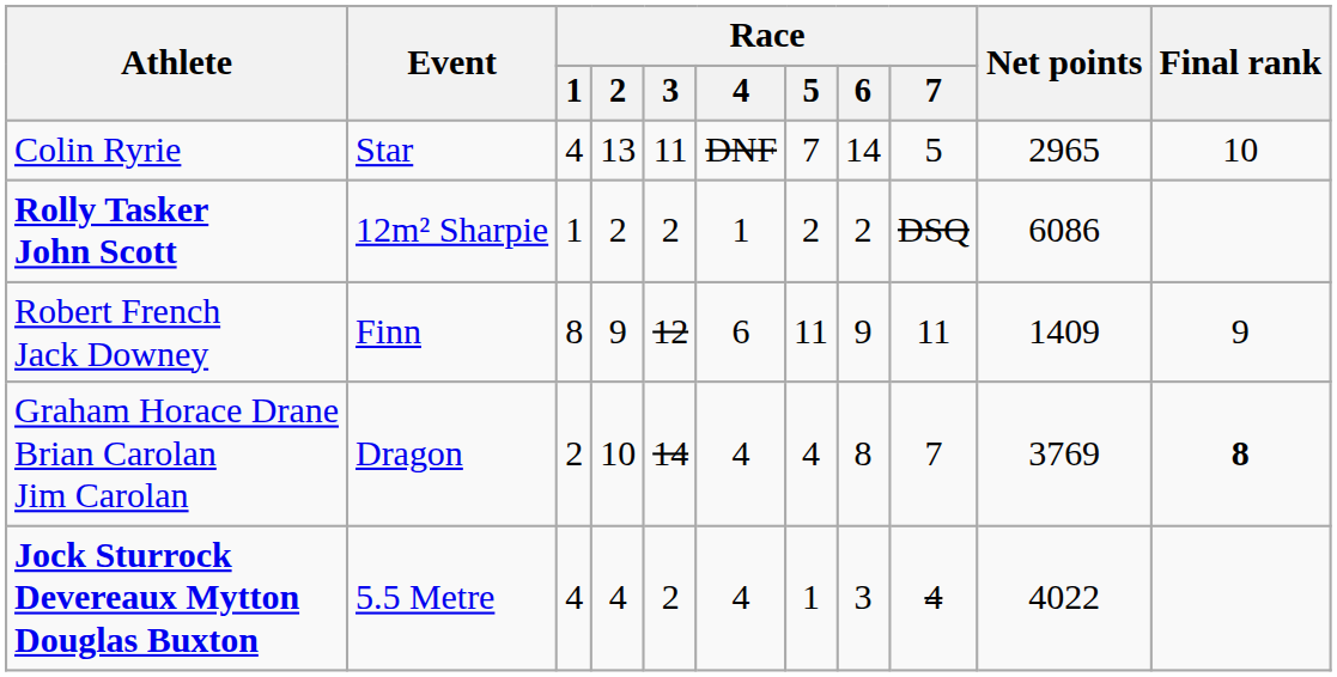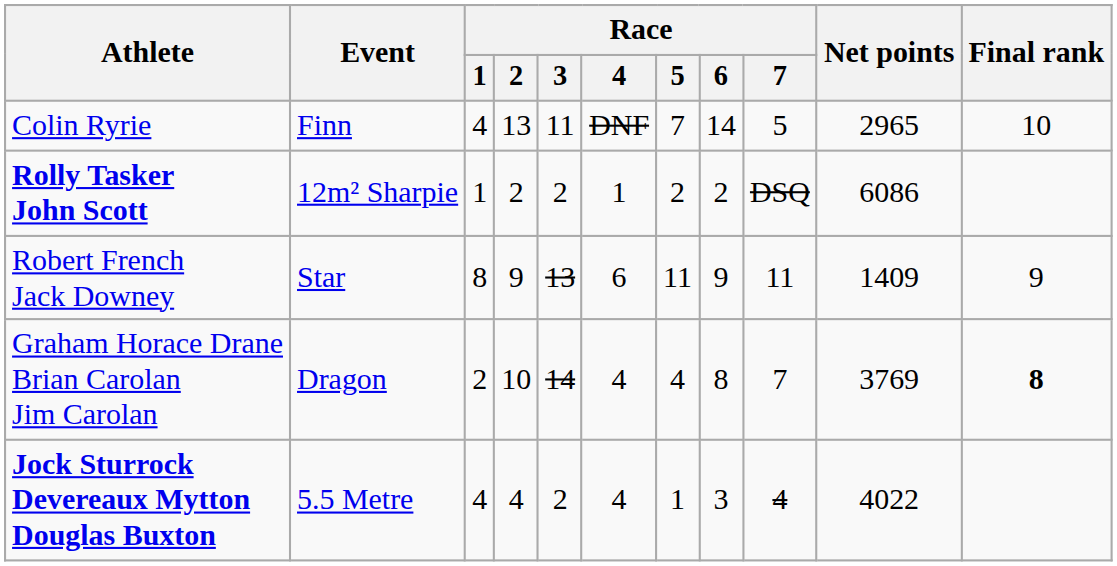Colin Ryrie | Event: Star -> Finn
Robert French Jack Downey | Event: Finn -> Star
Robert French Jack Downey | Race / 3: 12 -> 13
